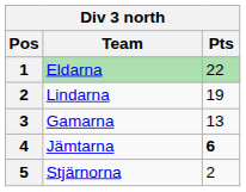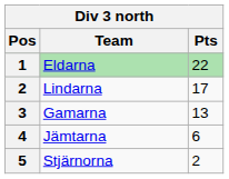Lindarna | Pts: 19 -> 17
Jämtarna | Pts: bold -> normal
